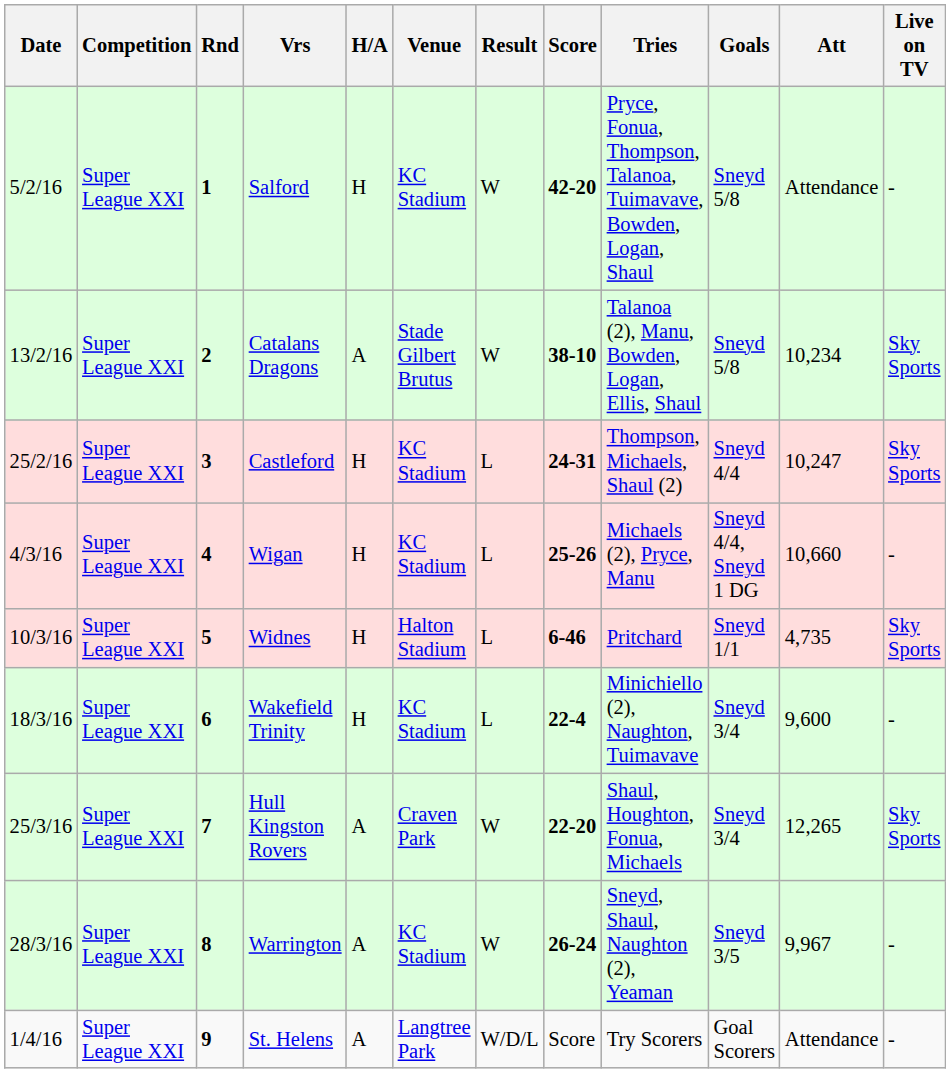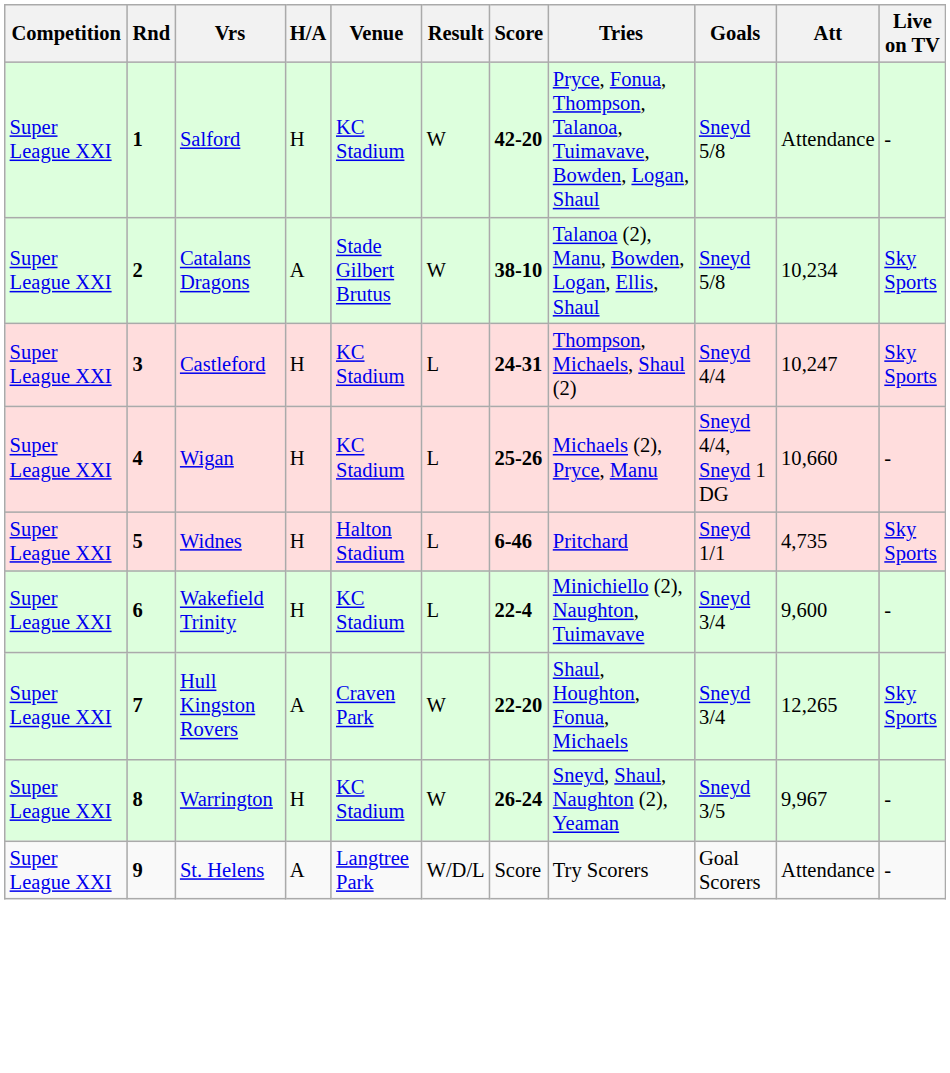- column: Date | 5/2/16 | 13/2/16 | 25/2/16 | 4/3/16 | 10/3/16 | 18/3/16 | 25/3/16 | 28/3/16 | 1/4/16
Warrington | H/A: A -> H
